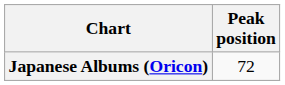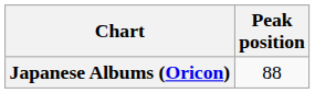Japanese Albums (Oricon) | Peak position: 72 -> 88
